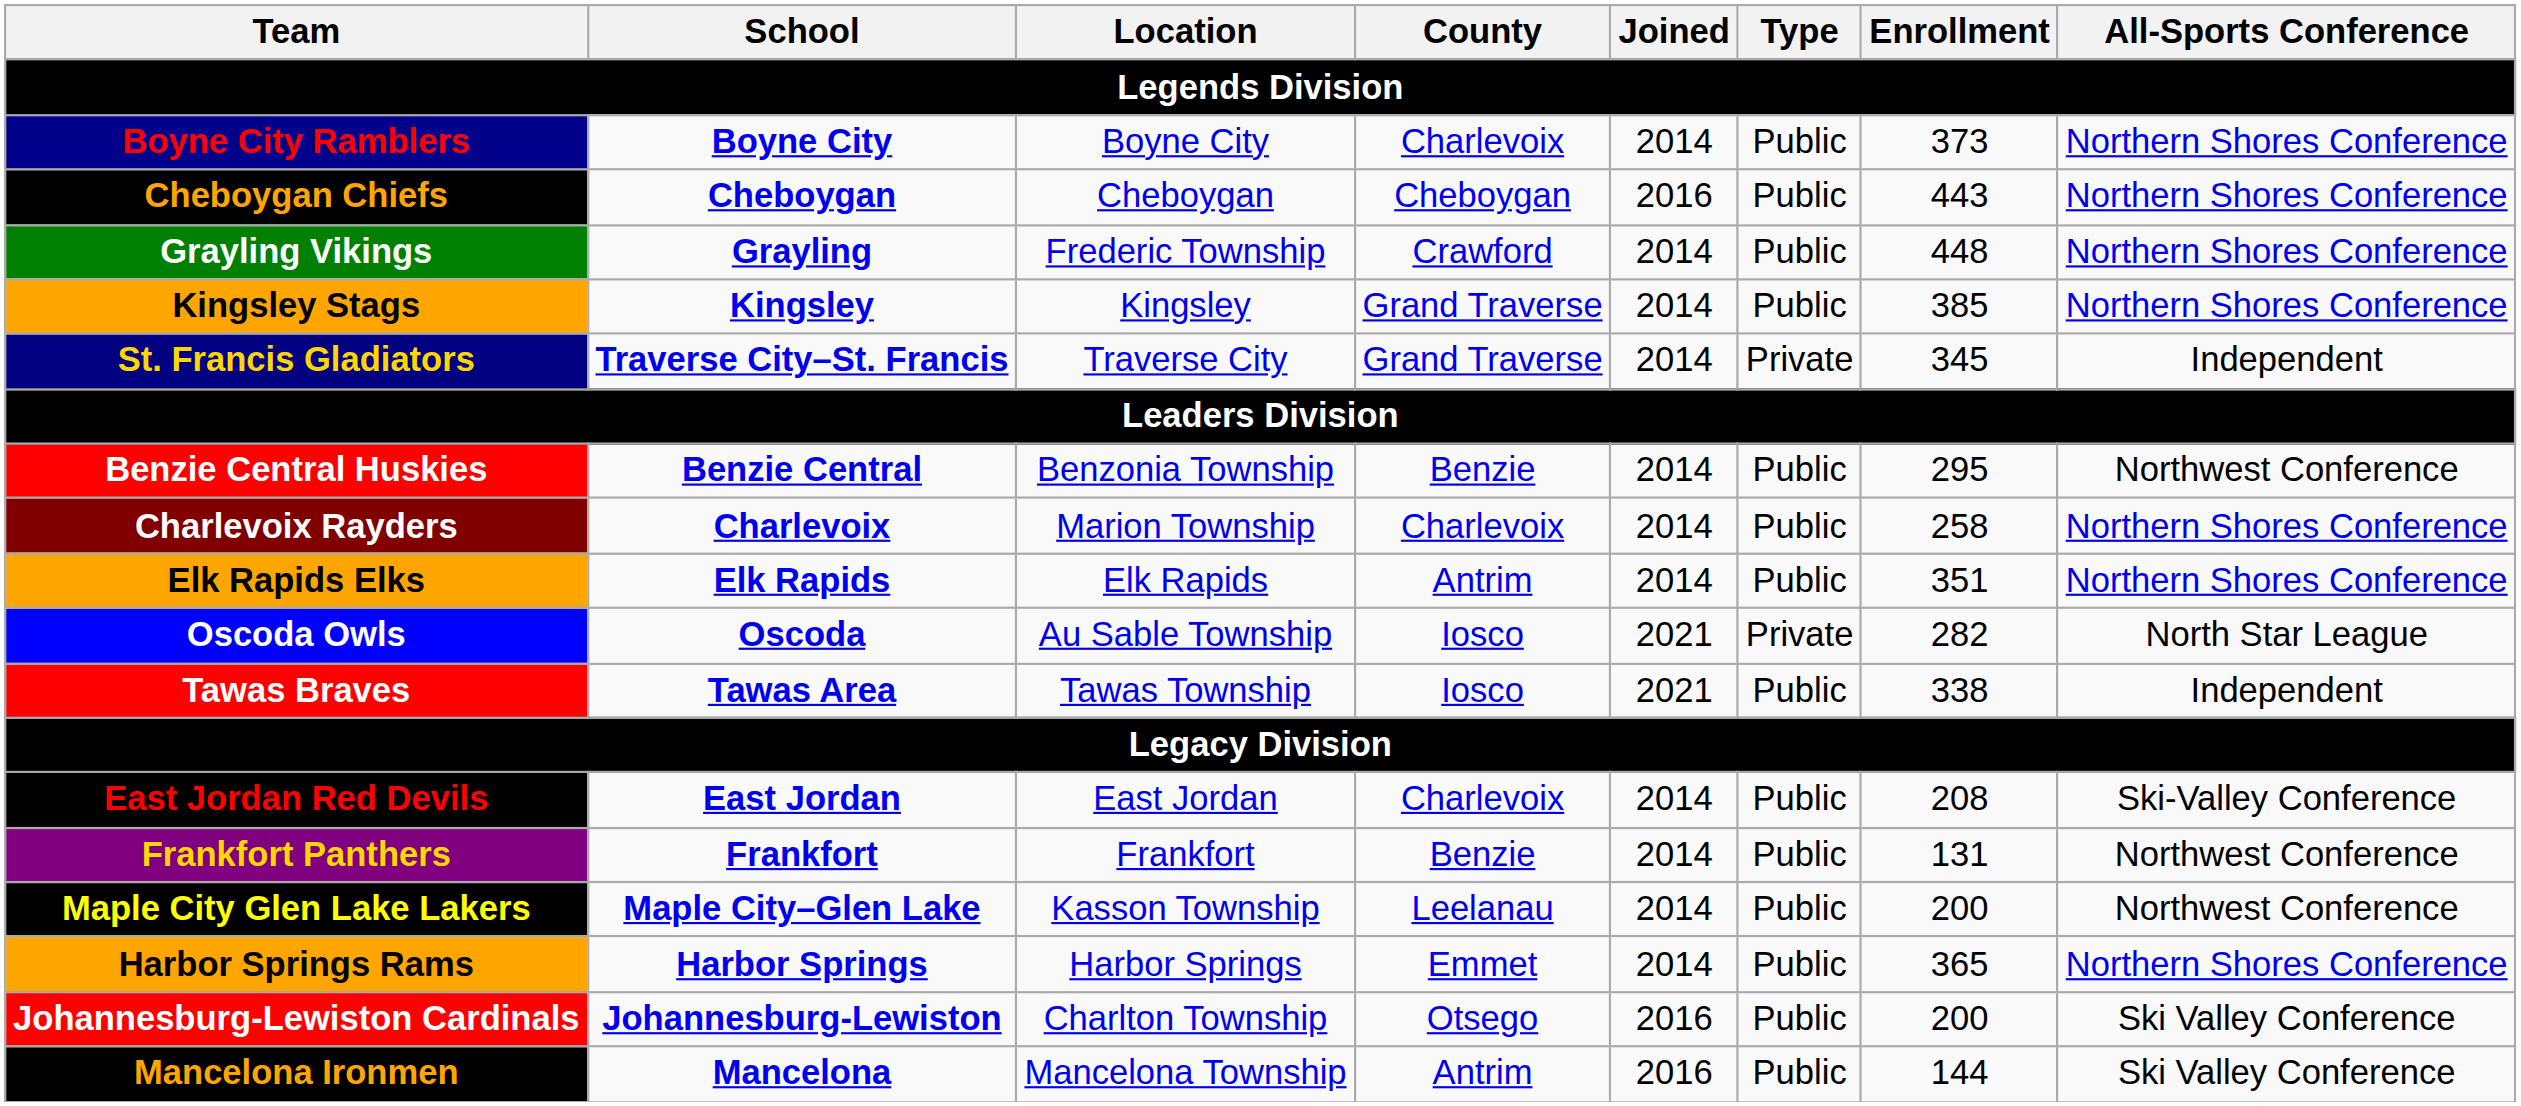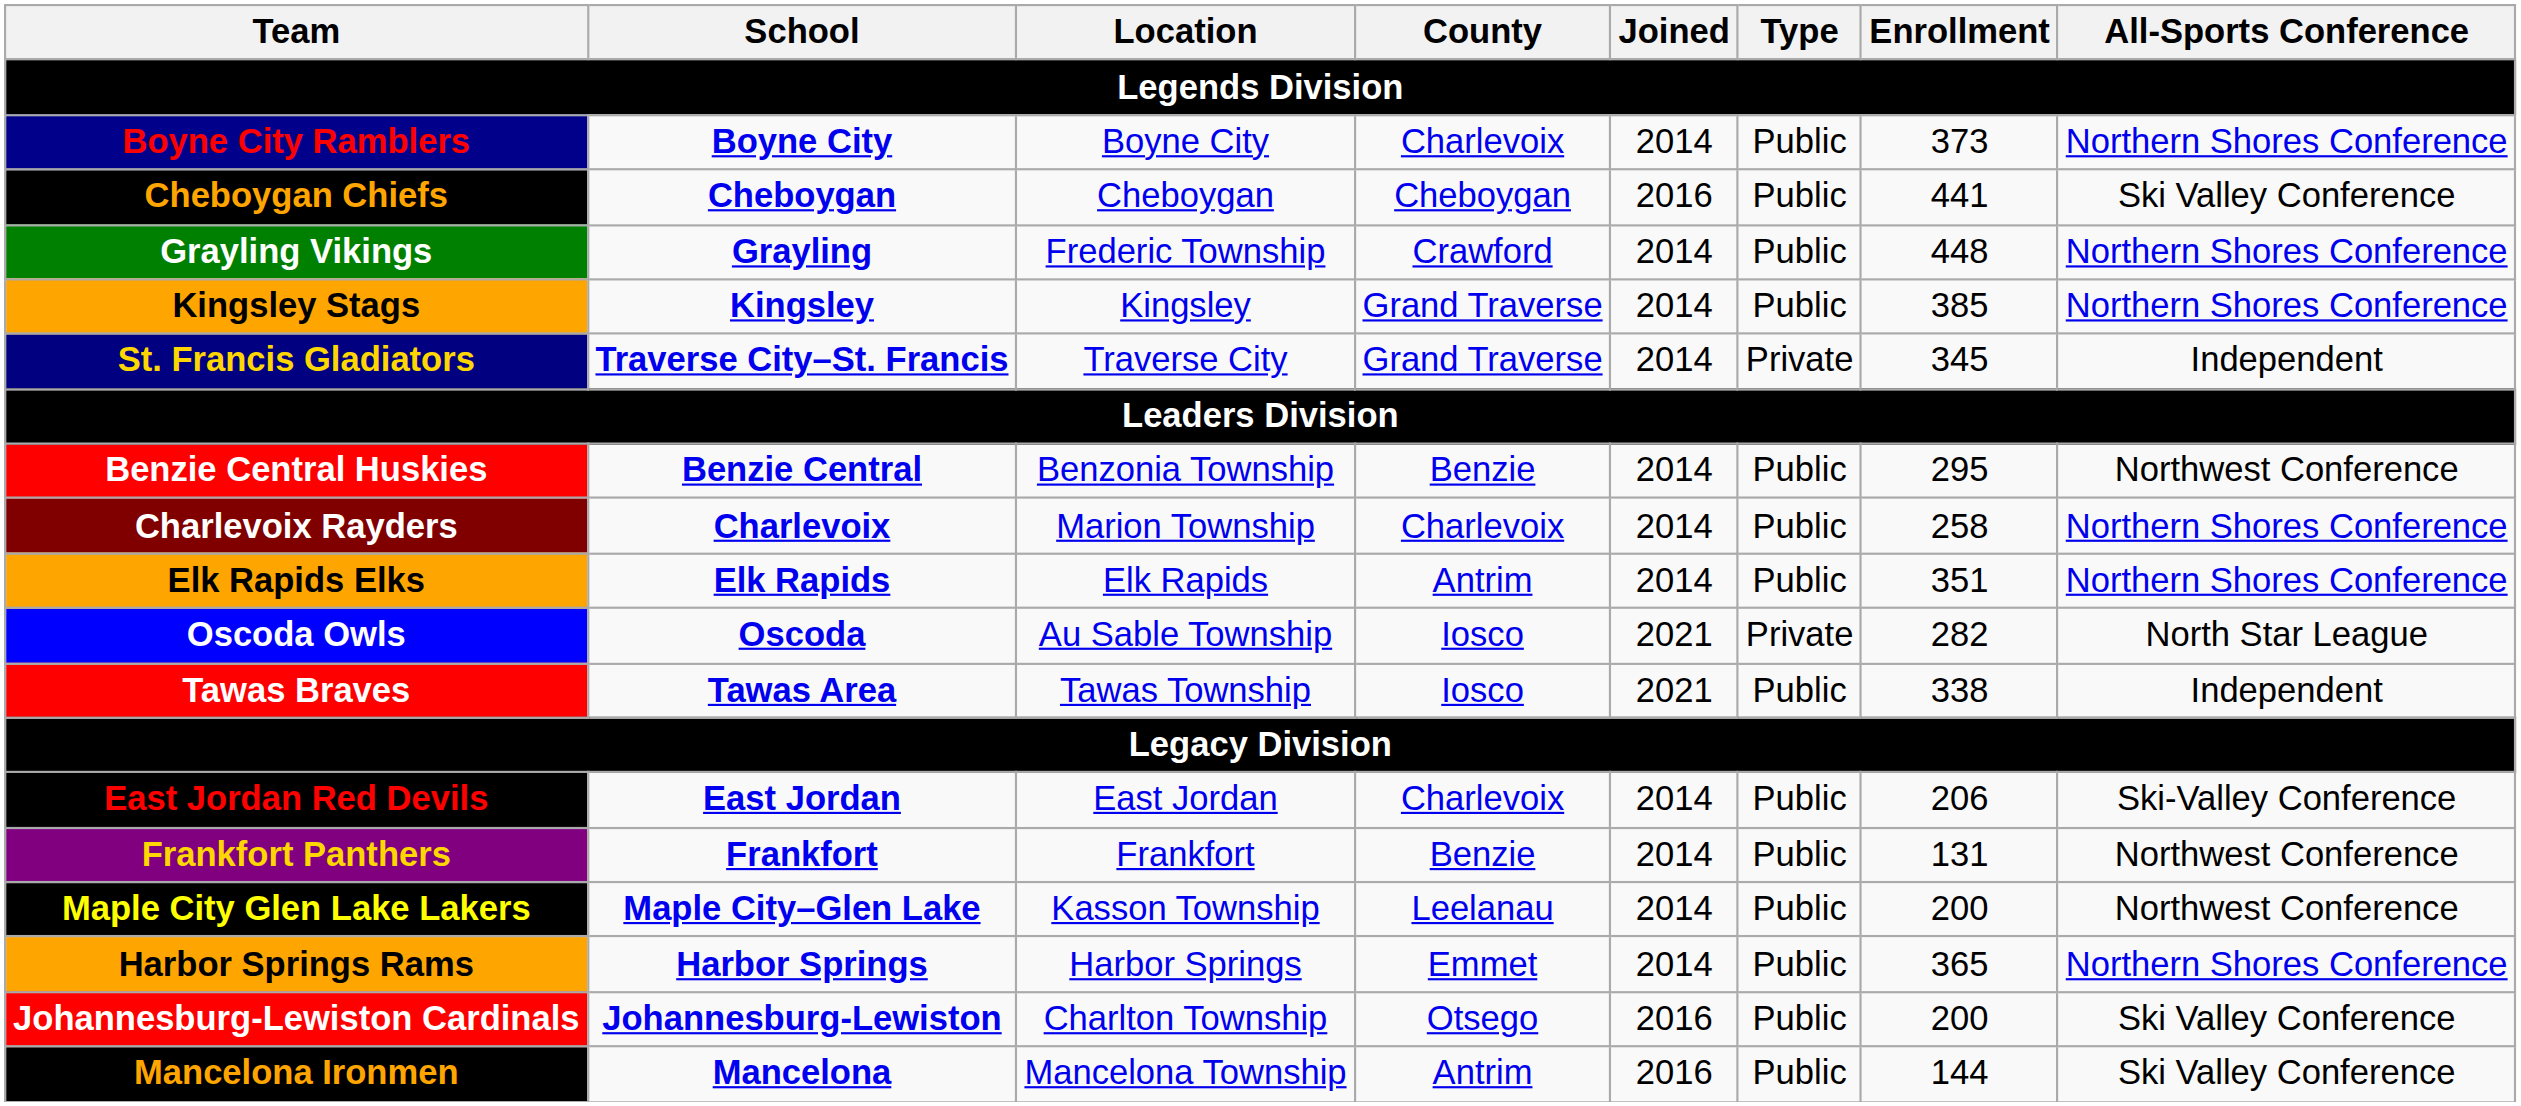Cheboygan Chiefs | Enrollment: 443 -> 441
Cheboygan Chiefs | All-Sports Conference: Northern Shores Conference -> Ski Valley Conference
East Jordan Red Devils | Enrollment: 208 -> 206
